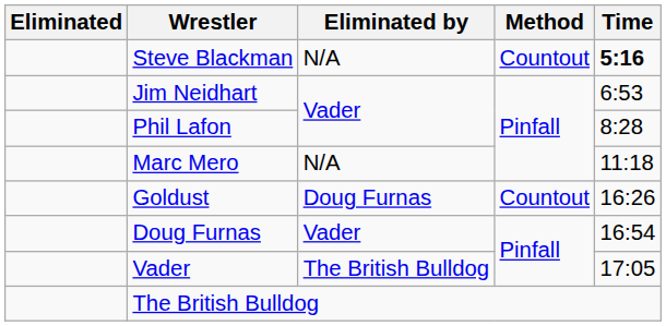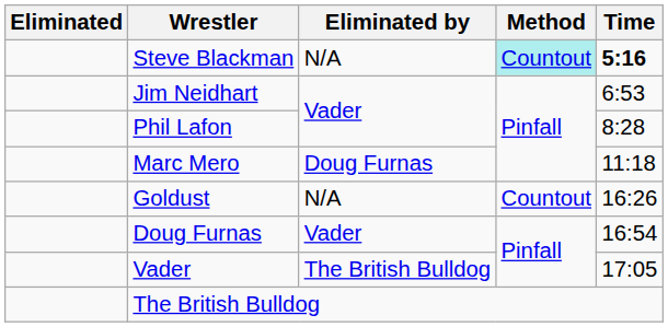Steve Blackman | Method: no background -> paleturquoise background
Marc Mero | Eliminated by: N/A -> Doug Furnas
Goldust | Eliminated by: Doug Furnas -> N/A
